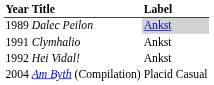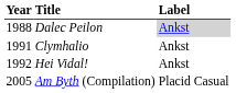Dalec Peilon | Year: 1989 -> 1988
Am Byth (Compilation) | Year: 2004 -> 2005
